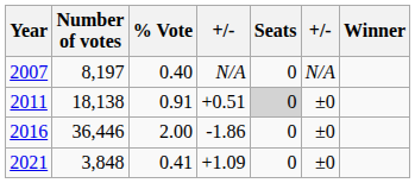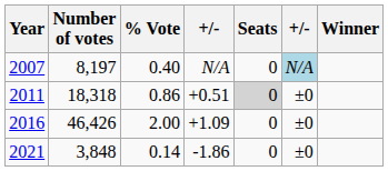2007 | column 6: no background -> lightblue background
2011 | Number of votes: 18,138 -> 18,318
2011 | % Vote: 0.91 -> 0.86
2016 | Number of votes: 36,446 -> 46,426
2016 | column 4: -1.86 -> +1.09
2021 | % Vote: 0.41 -> 0.14
2021 | column 4: +1.09 -> -1.86
